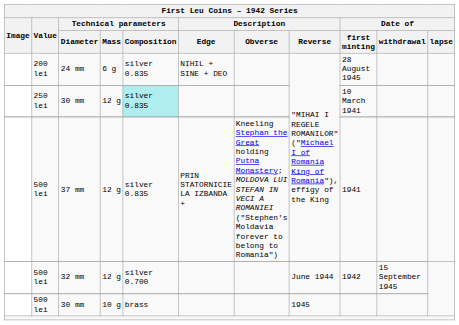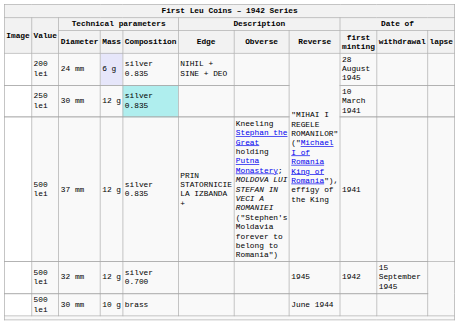24 mm | Technical parameters / Mass: no background -> lavender background
32 mm | Description / Reverse: June 1944 -> 1945
500 lei / 30 mm | Description / Reverse: 1945 -> June 1944
